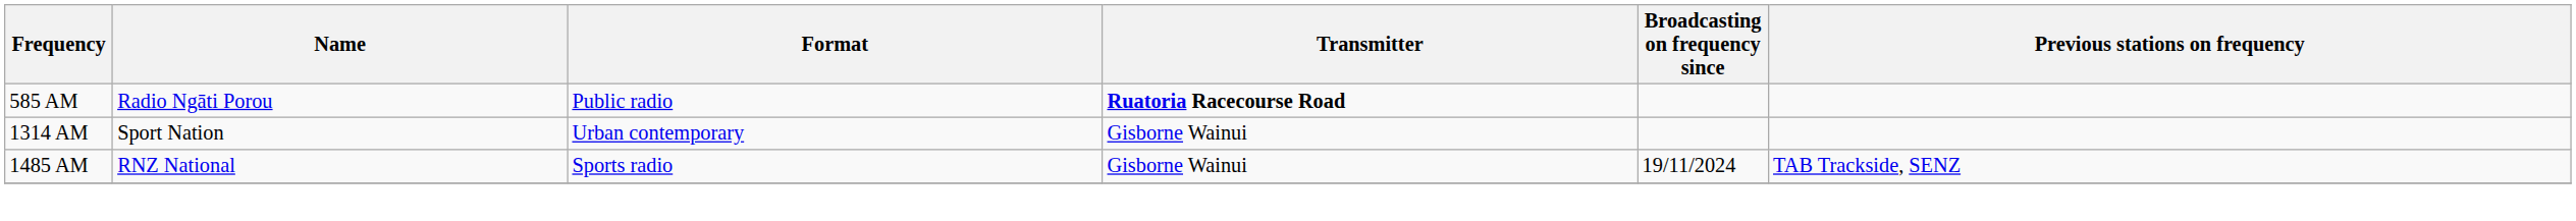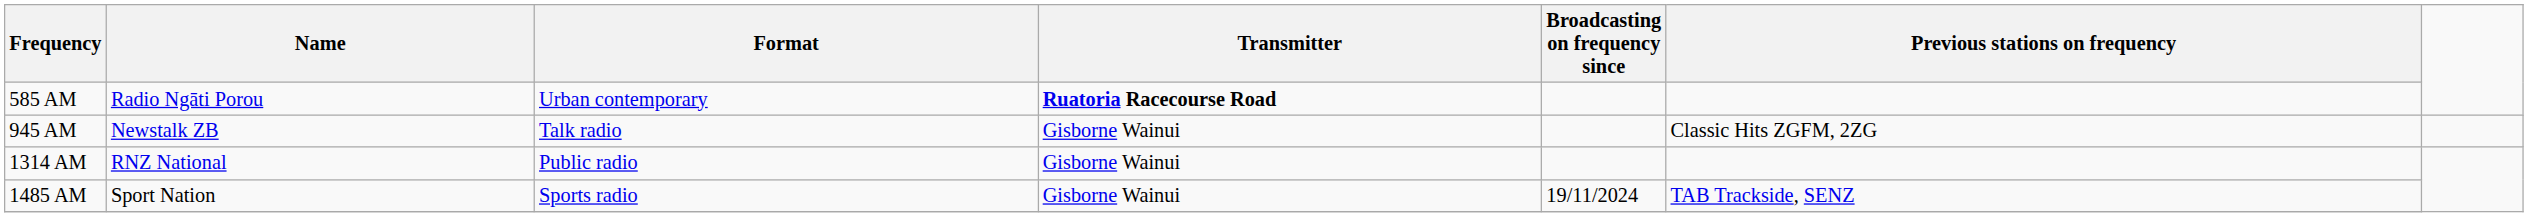585 AM | Format: Public radio -> Urban contemporary
+ row: 945 AM | Newstalk ZB | Talk radio | Gisborne Wainui | Classic Hits ZGFM, 2ZG
1314 AM | Name: Sport Nation -> RNZ National
1314 AM | Format: Urban contemporary -> Public radio
1485 AM | Name: RNZ National -> Sport Nation
